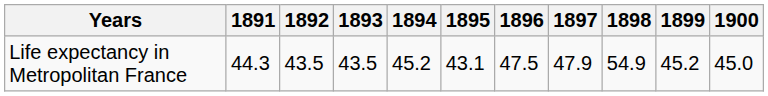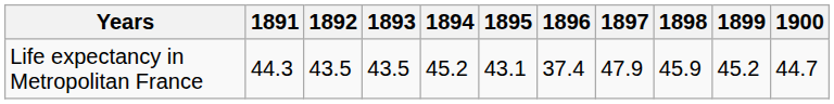Life expectancy in Metropolitan France | 1896: 47.5 -> 37.4
Life expectancy in Metropolitan France | 1898: 54.9 -> 45.9
Life expectancy in Metropolitan France | 1900: 45.0 -> 44.7
